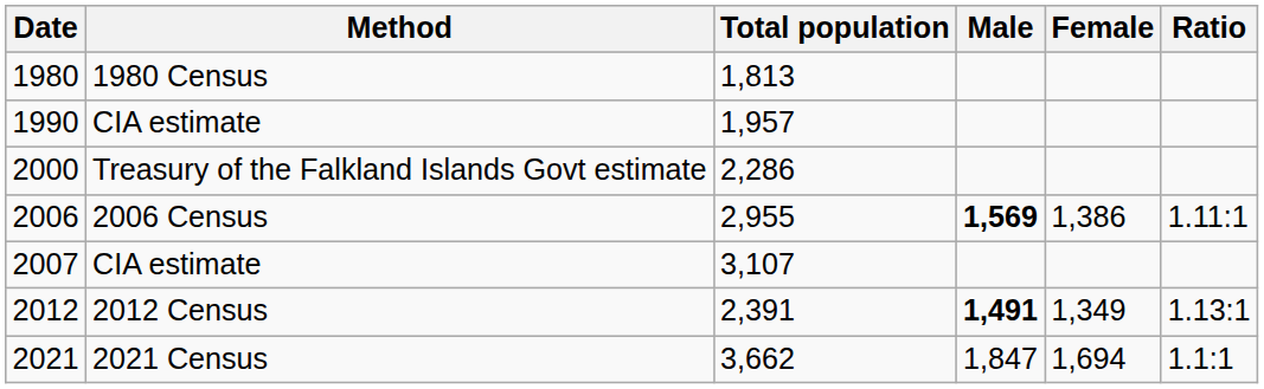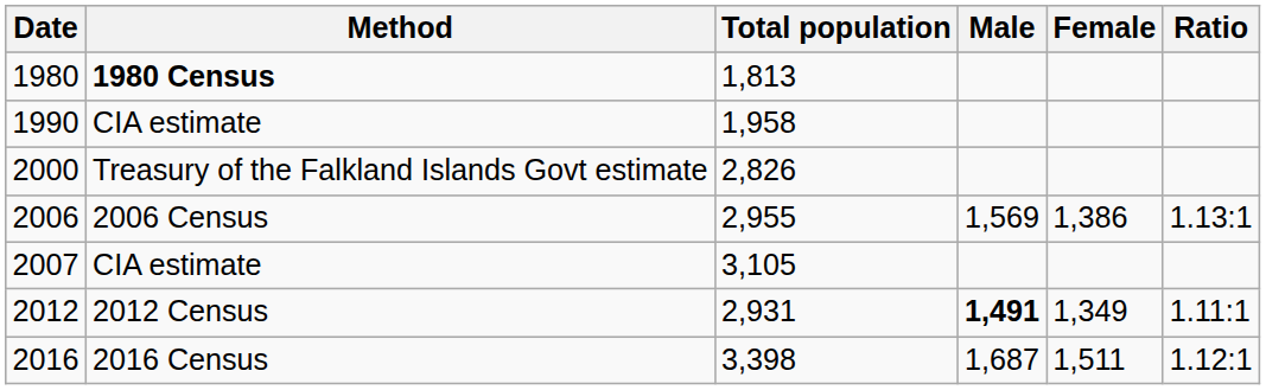1980 | Method: normal -> bold
1990 | Total population: 1,957 -> 1,958
2000 | Total population: 2,286 -> 2,826
2006 | Male: bold -> normal
2006 | Ratio: 1.11:1 -> 1.13:1
2007 | Total population: 3,107 -> 3,105
2012 | Total population: 2,391 -> 2,931
2012 | Ratio: 1.13:1 -> 1.11:1
+ row: 2016 | 2016 Census | 3,398 | 1,687 | 1,511 | 1.12:1
- row: 2021 | 2021 Census | 3,662 | 1,847 | 1,694 | 1.1:1
